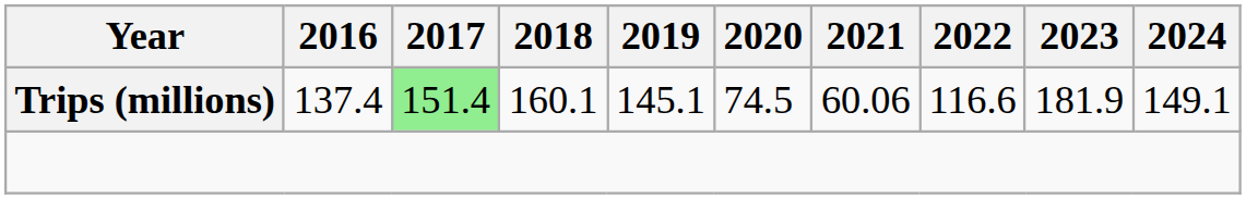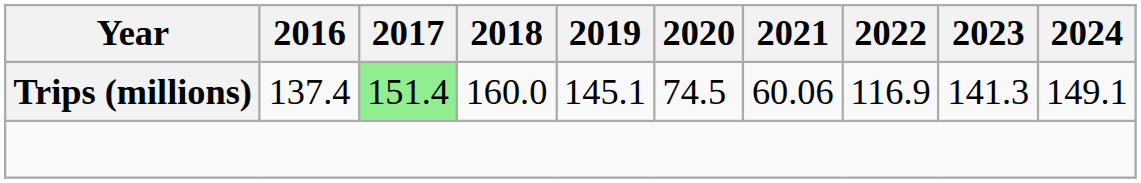Trips (millions) | 2018: 160.1 -> 160.0
Trips (millions) | 2022: 116.6 -> 116.9
Trips (millions) | 2023: 181.9 -> 141.3
